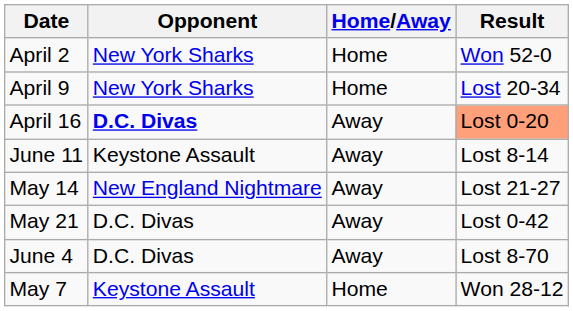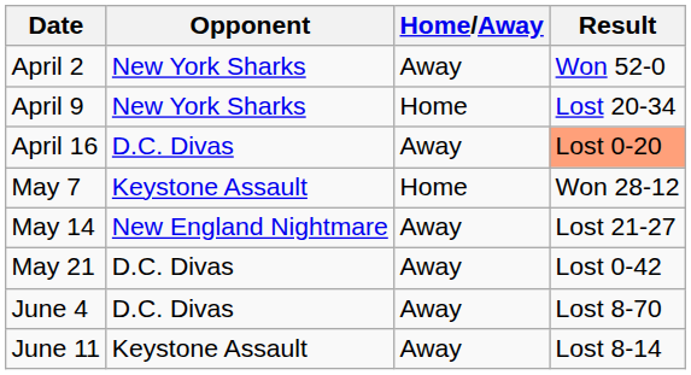April 2 | Home/Away: Home -> Away
April 16 | Opponent: bold -> normal
rows swapped: May 7 <-> June 11
